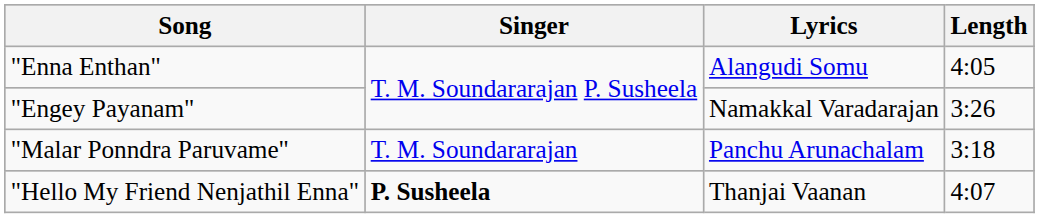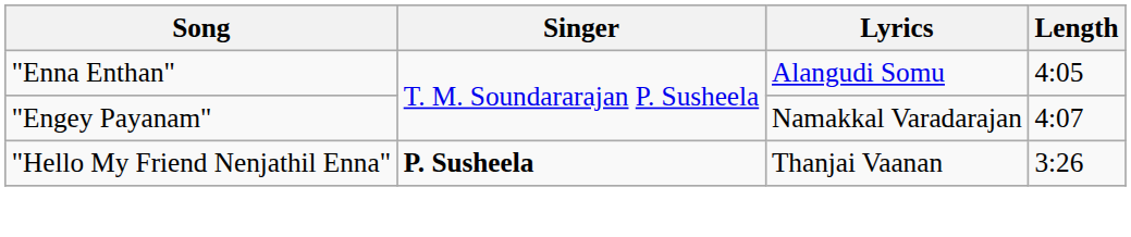"Engey Payanam" | Length: 3:26 -> 4:07
- row: "Malar Ponndra Paruvame" | T. M. Soundararajan | Panchu Arunachalam | 3:18
"Hello My Friend Nenjathil Enna" | Length: 4:07 -> 3:26
